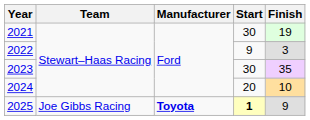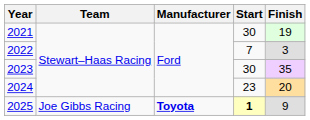2022 | Start: 9 -> 7
2024 | Start: 20 -> 23
2024 | Finish: 10 -> 20
